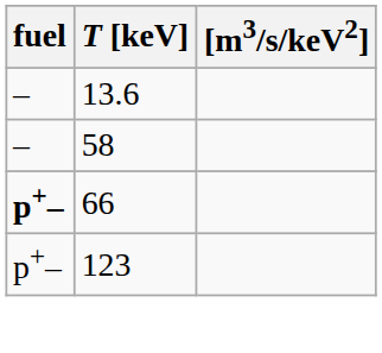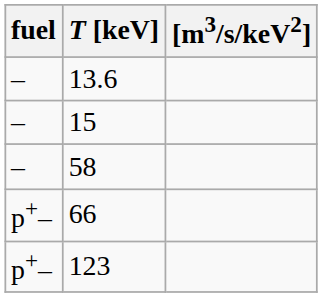+ row: – | 15
66 | fuel: bold -> normal
